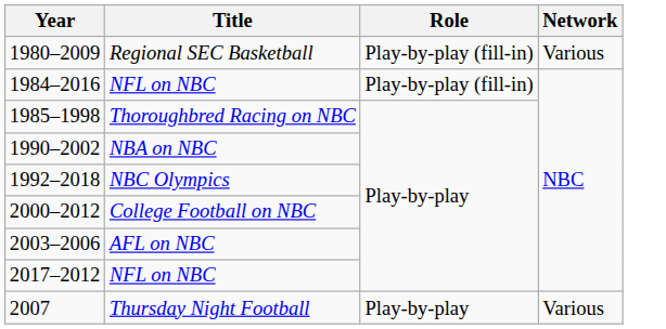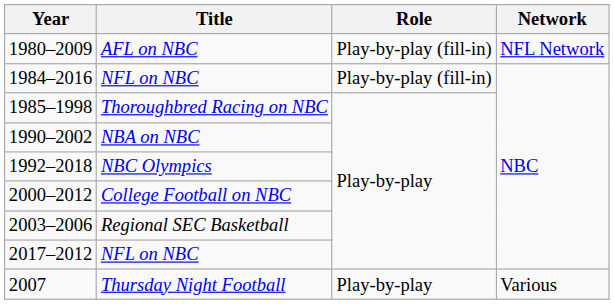1980–2009 | Title: Regional SEC Basketball -> AFL on NBC
1980–2009 | Network: Various -> NFL Network
2003–2006 | Title: AFL on NBC -> Regional SEC Basketball
